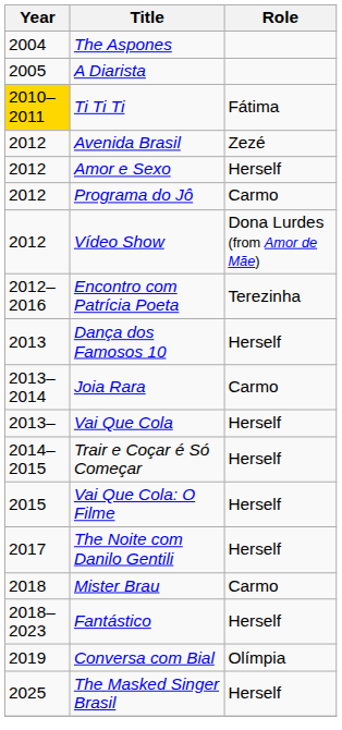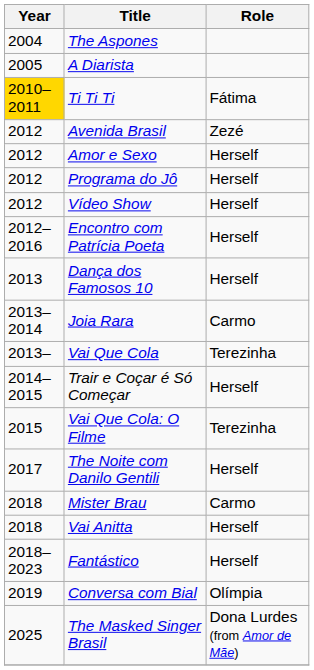Programa do Jô | Role: Carmo -> Herself
Vídeo Show | Role: Dona Lurdes (from Amor de Mãe) -> Herself
Encontro com Patrícia Poeta | Role: Terezinha -> Herself
Vai Que Cola | Role: Herself -> Terezinha
Vai Que Cola: O Filme | Role: Herself -> Terezinha
+ row: 2018 | Vai Anitta | Herself
The Masked Singer Brasil | Role: Herself -> Dona Lurdes (from Amor de Mãe)
